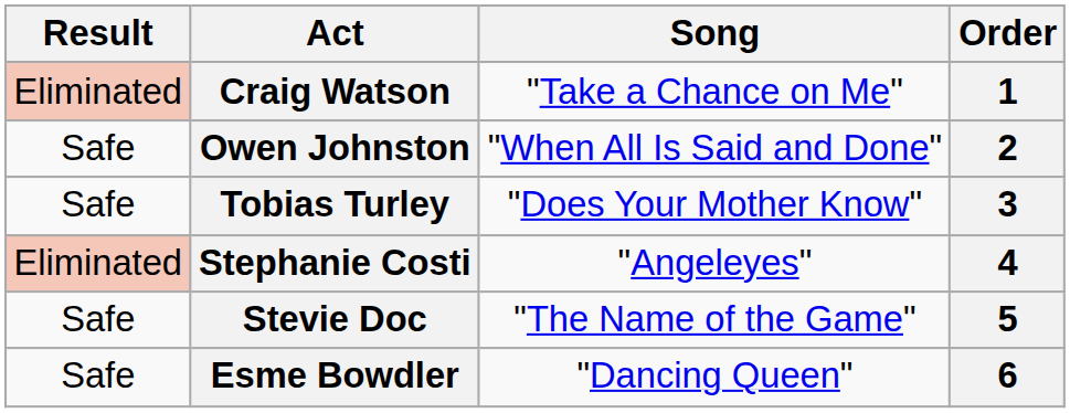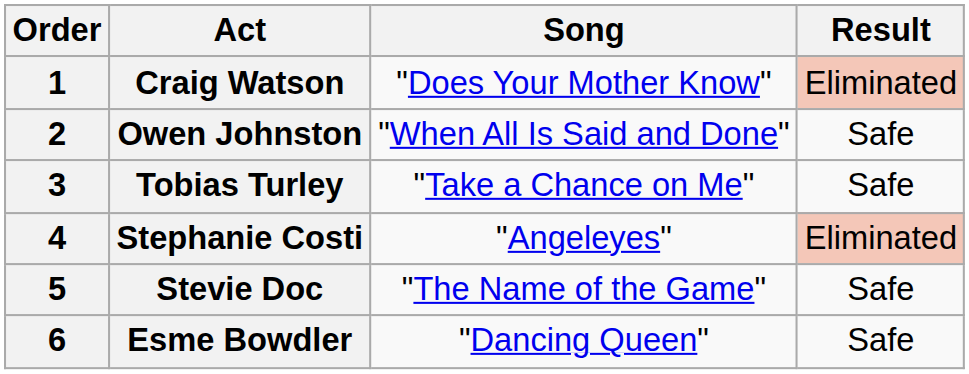columns swapped: Order <-> Result
Craig Watson | Song: "Take a Chance on Me" -> "Does Your Mother Know"
Tobias Turley | Song: "Does Your Mother Know" -> "Take a Chance on Me"
